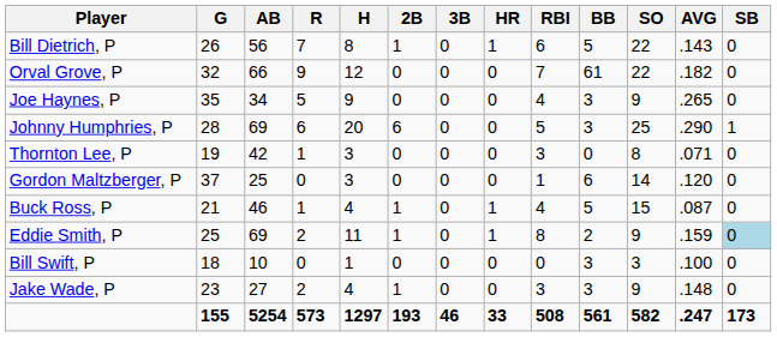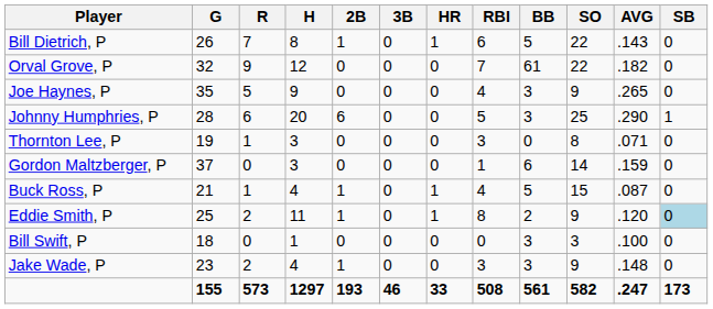- column: AB | 56 | 66 | 34 | 69 | 42 | 25 | 46 | 69 | 10 | 27 | 5254
Gordon Maltzberger, P | AVG: .120 -> .159
Eddie Smith, P | AVG: .159 -> .120
